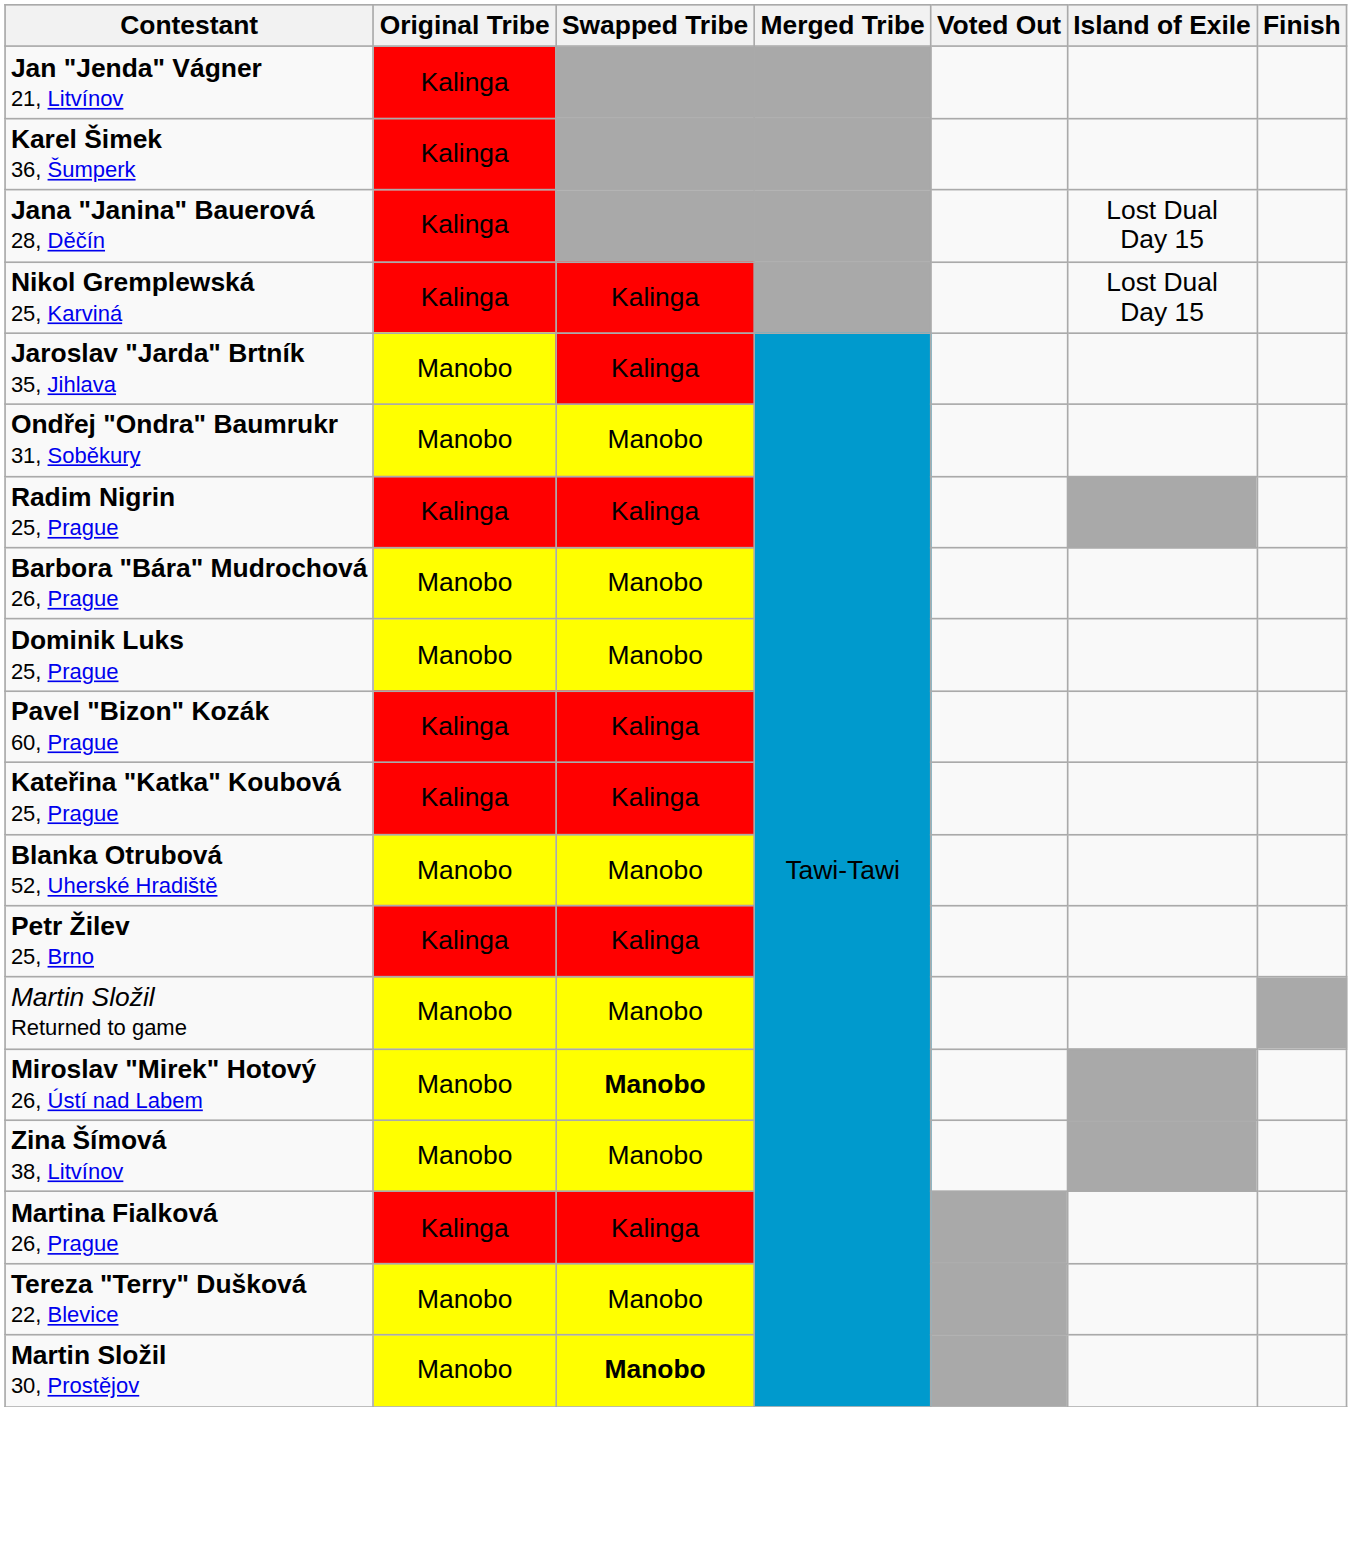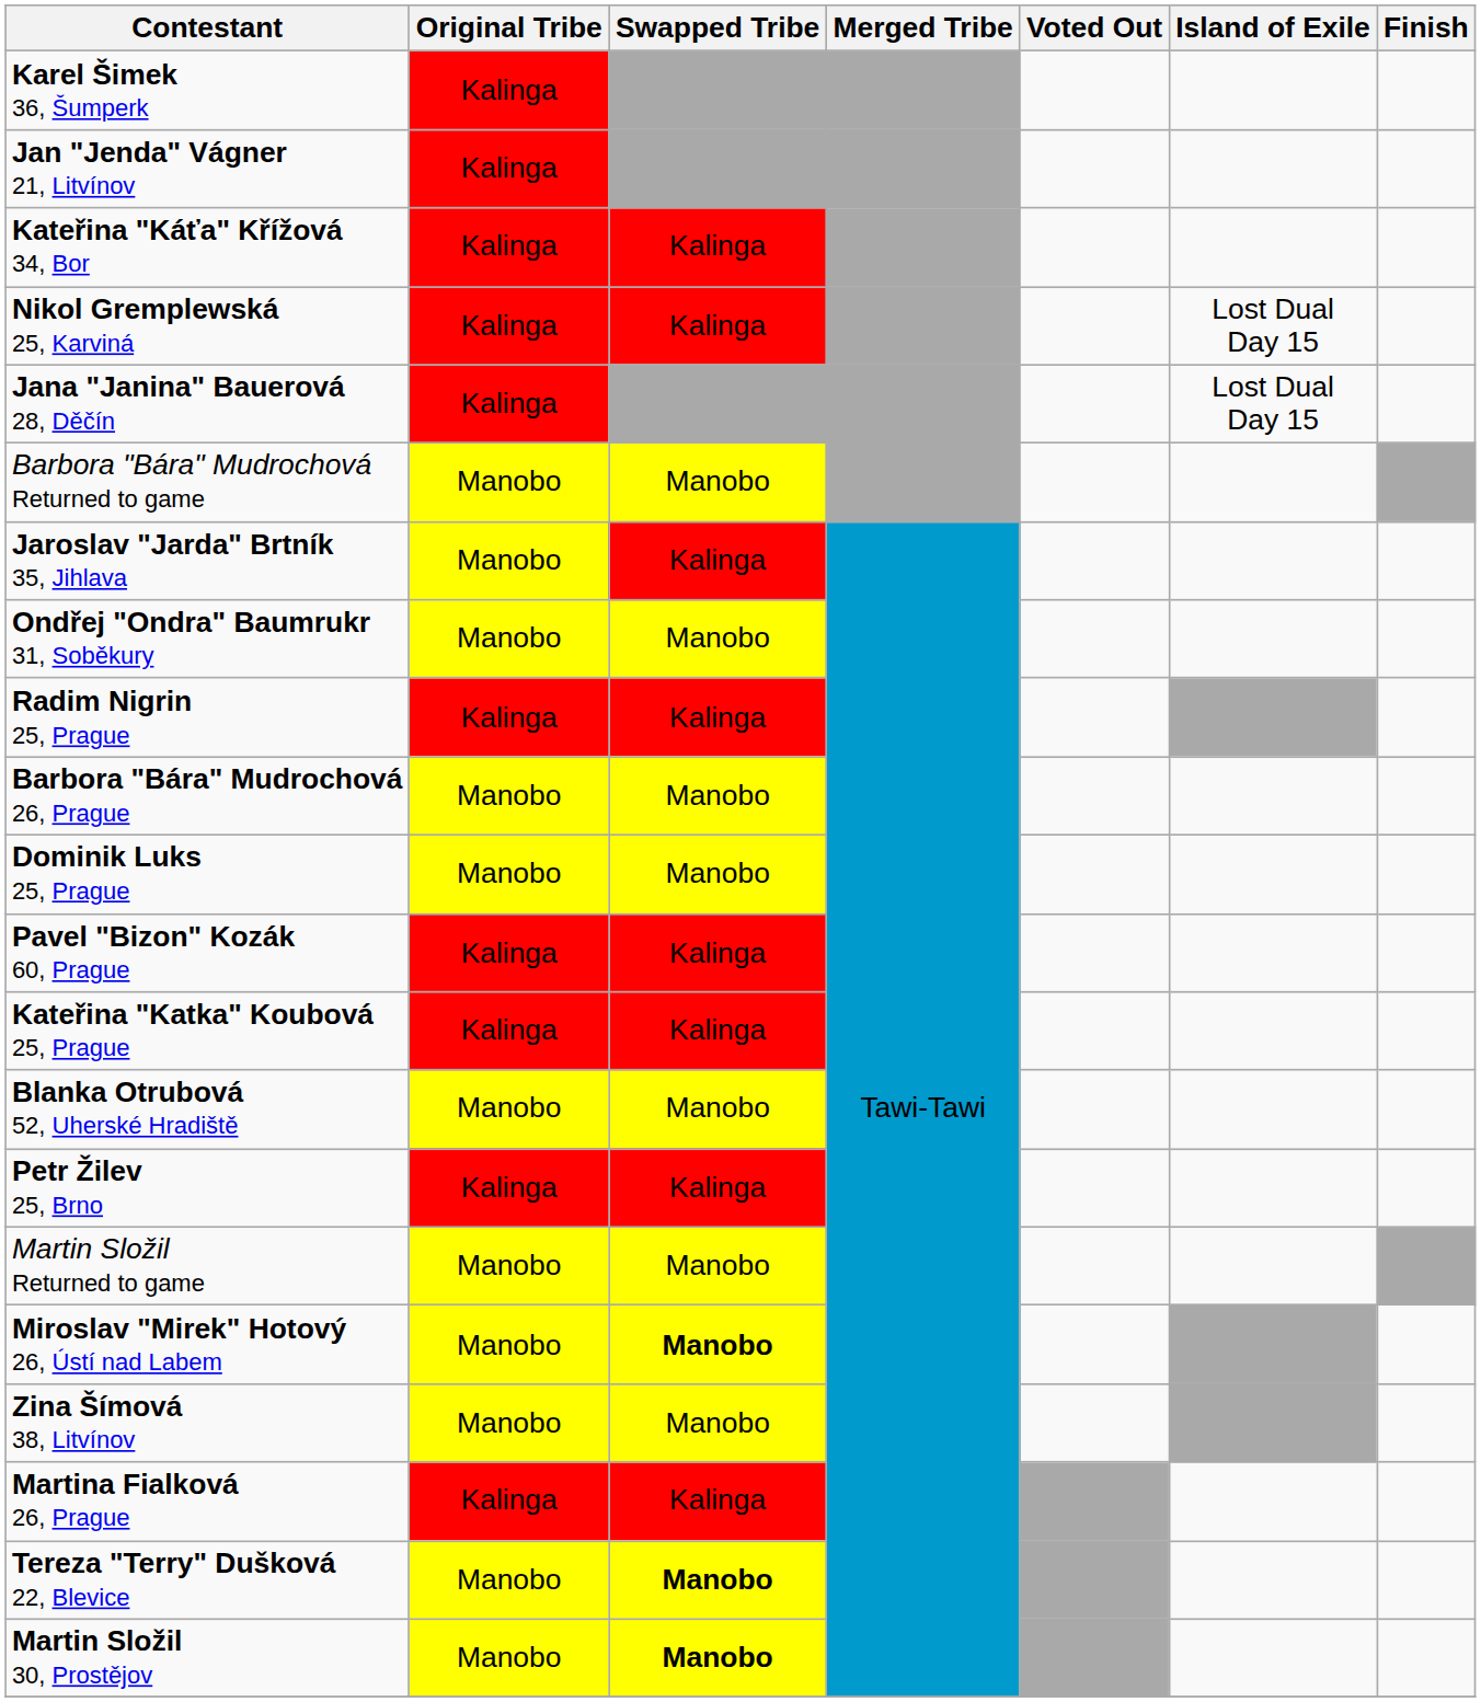rows swapped: Jan "Jenda" Vágner 21, Litvínov <-> Karel Šimek 36, Šumperk
+ row: Kateřina "Káťa" Křížová 34, Bor | Kalinga | Kalinga
rows swapped: Jana "Janina" Bauerová 28, Děčín <-> Nikol Gremplewská 25, Karviná
+ row: Barbora "Bára" Mudrochová Returned to game | Manobo | Manobo
Tereza "Terry" Dušková 22, Blevice | Swapped Tribe: normal -> bold
